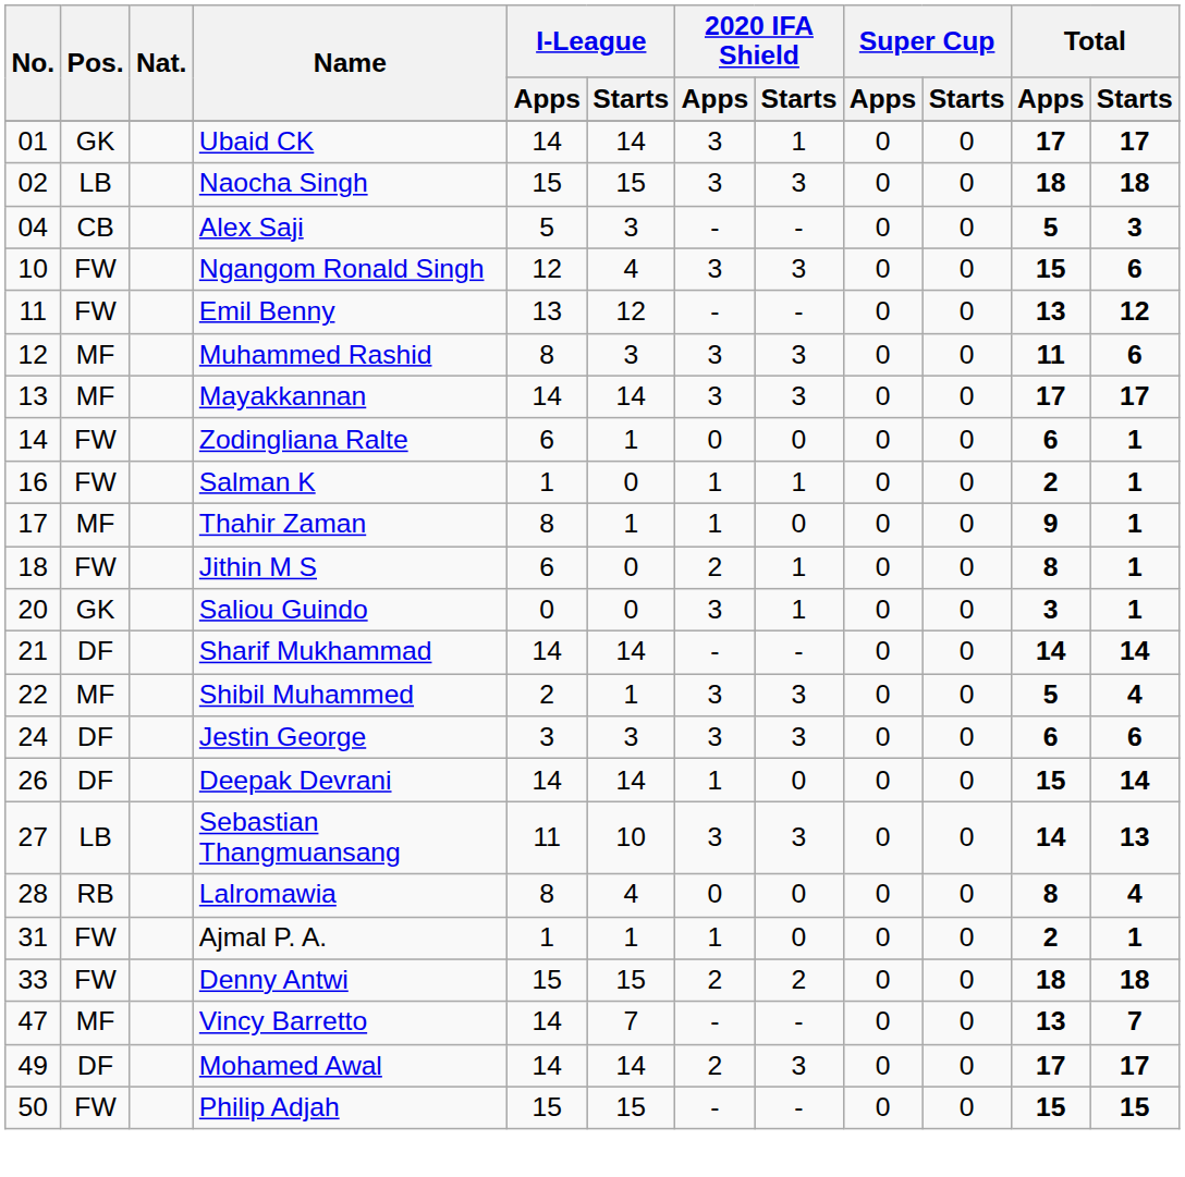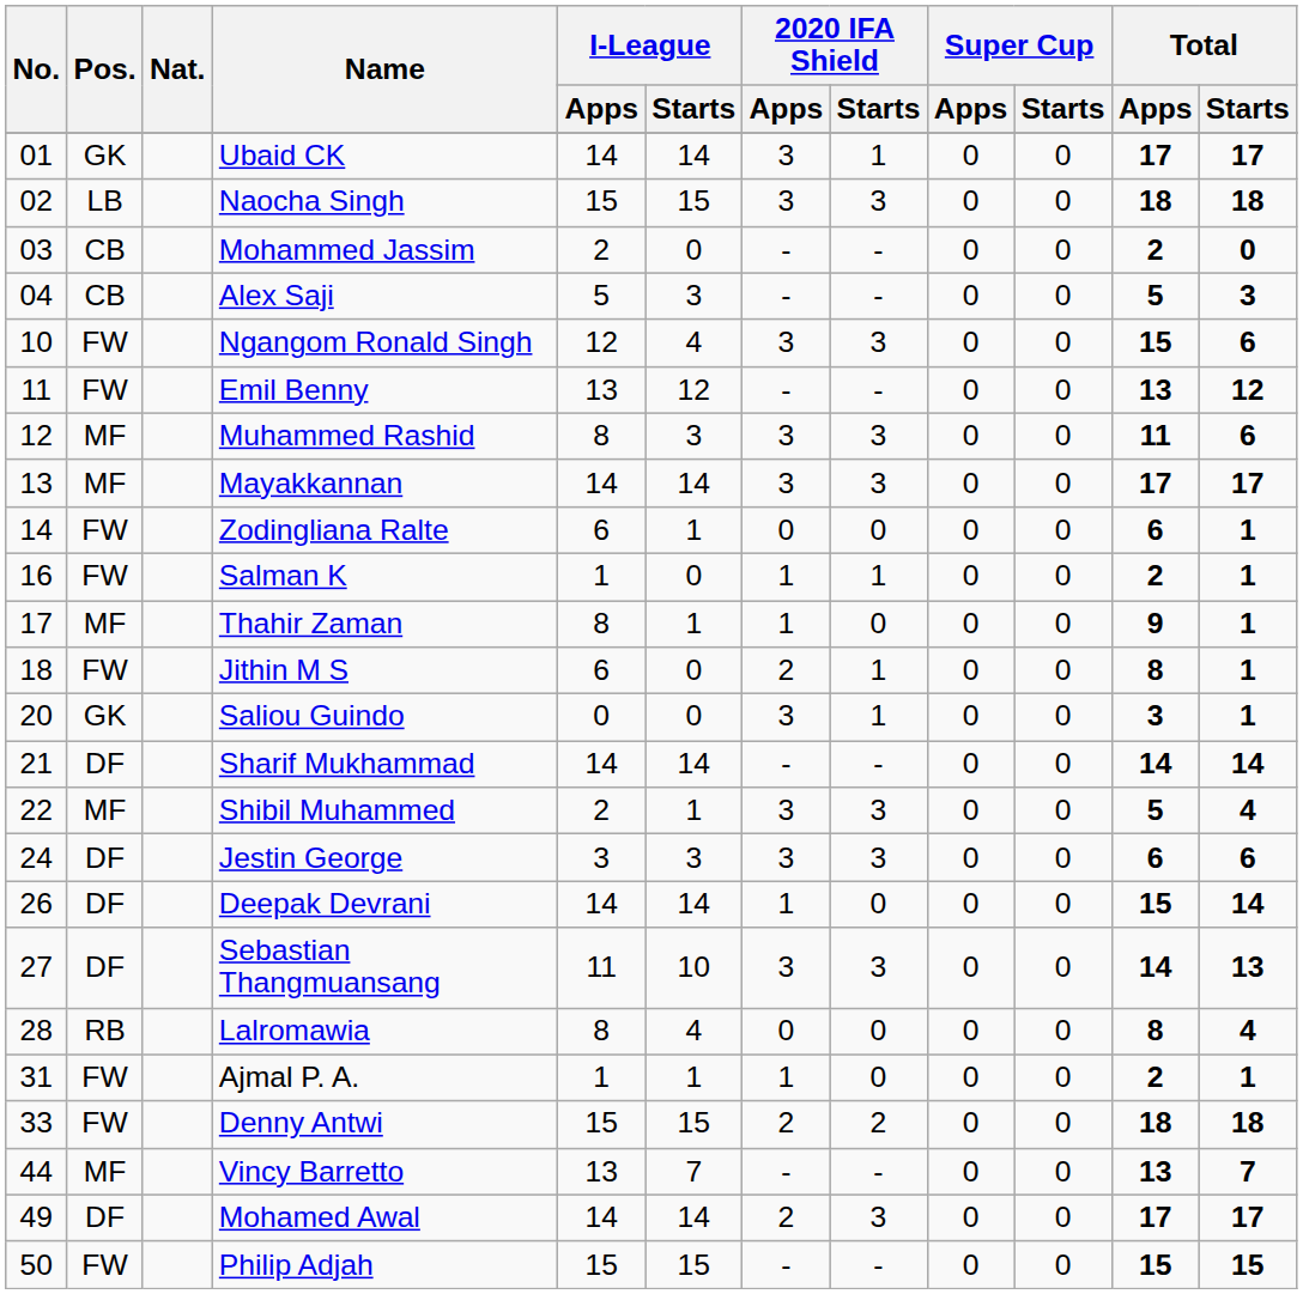+ row: 03 | CB | Mohammed Jassim | 2 | 0 | - | - | 0 | 0 | 2 | 0
Sebastian Thangmuansang | Pos.: LB -> DF
Vincy Barretto | No.: 47 -> 44
Vincy Barretto | I-League / Apps: 14 -> 13
